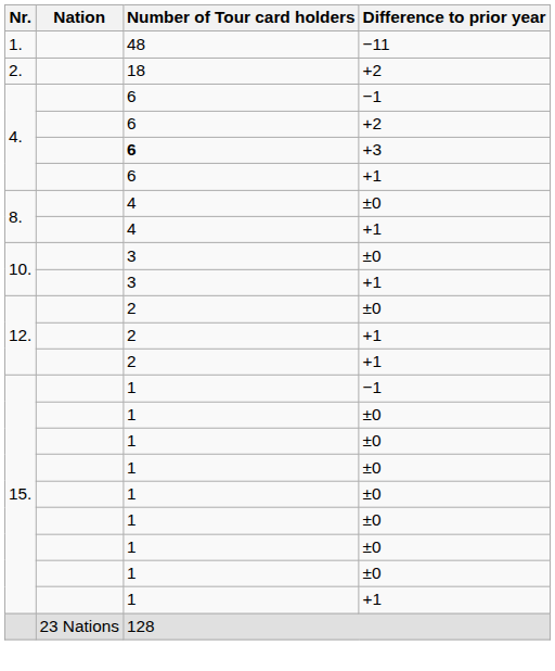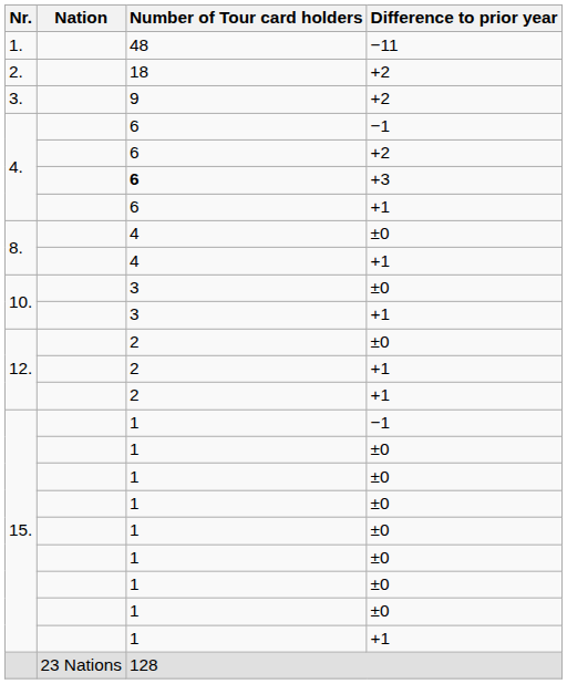+ row: 3. | 9 | +2
